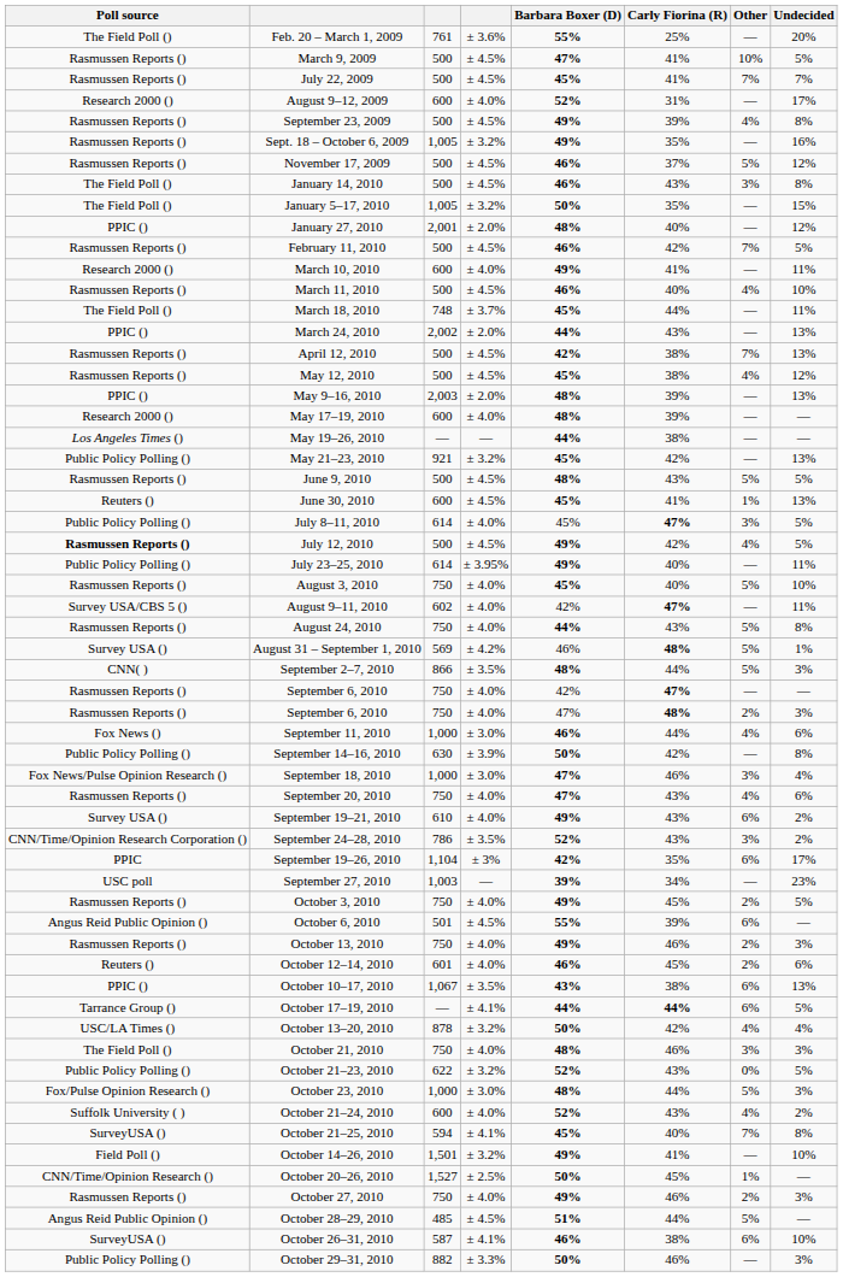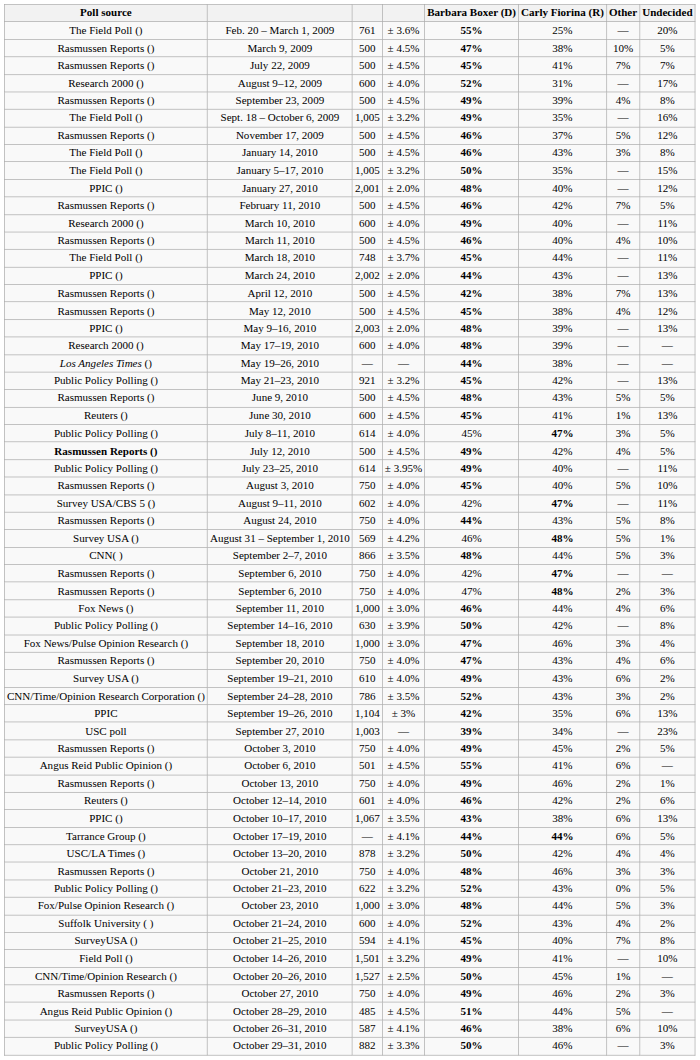March 9, 2009 | Carly Fiorina (R): 41% -> 38%
Sept. 18 – October 6, 2009 | Poll source: Rasmussen Reports () -> The Field Poll ()
March 10, 2010 | Carly Fiorina (R): 41% -> 40%
September 19–26, 2010 | Undecided: 17% -> 13%
October 6, 2010 | Carly Fiorina (R): 39% -> 41%
October 13, 2010 | Undecided: 3% -> 1%
October 12–14, 2010 | Carly Fiorina (R): 45% -> 42%
October 21, 2010 | Poll source: The Field Poll () -> Rasmussen Reports ()
